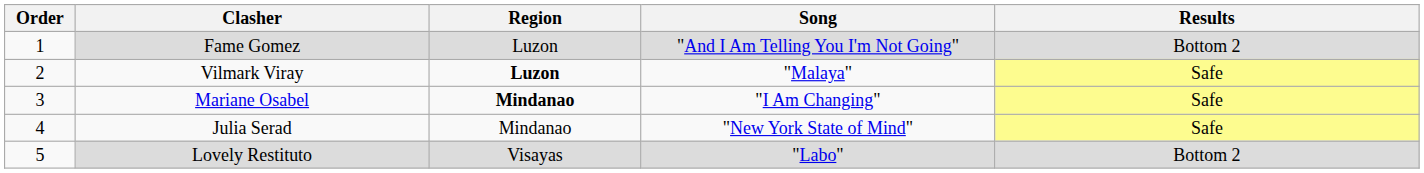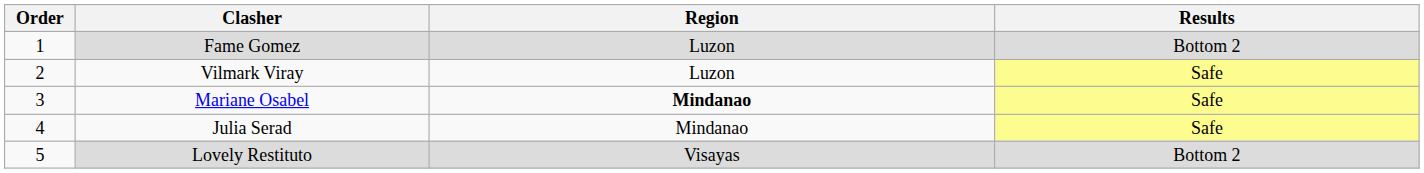- column: Song | "And I Am Telling You I'm Not Going" | "Malaya" | "I Am Changing" | "New York State of Mind" | "Labo"
Vilmark Viray | Region: bold -> normal
